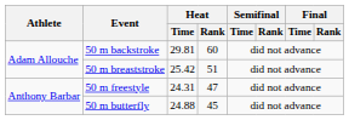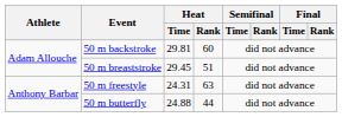50 m breaststroke | Heat / Time: 25.42 -> 29.45
50 m freestyle | Heat / Rank: 47 -> 63
50 m butterfly | Heat / Rank: 45 -> 44
